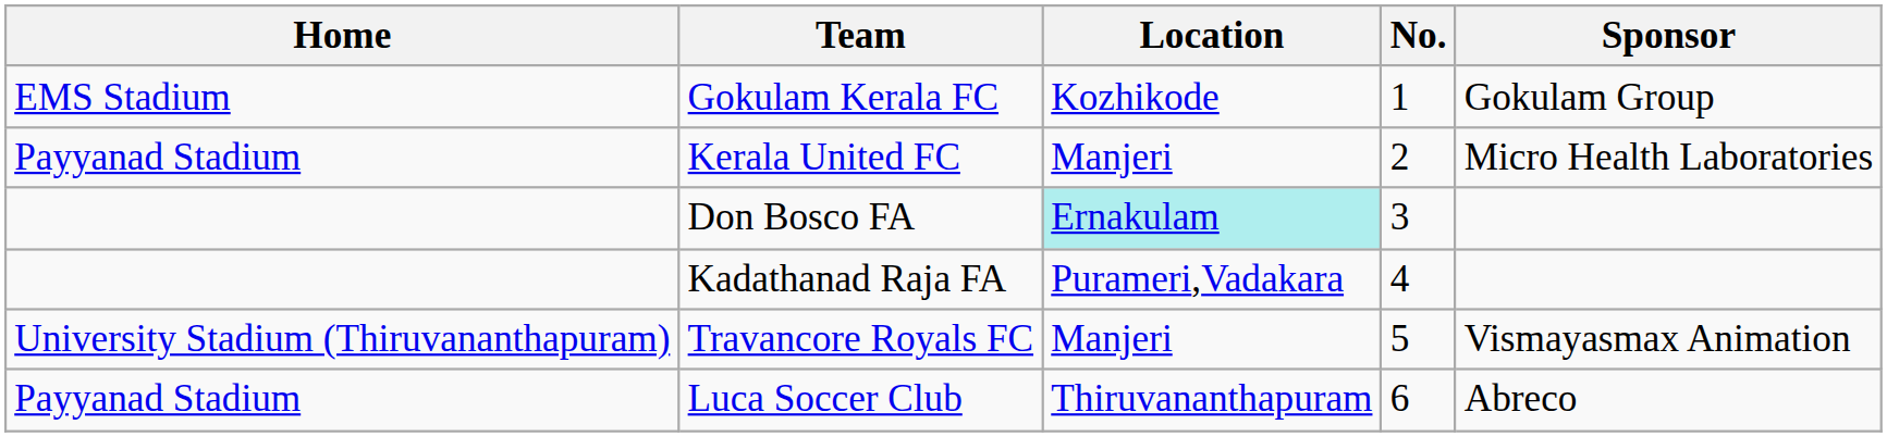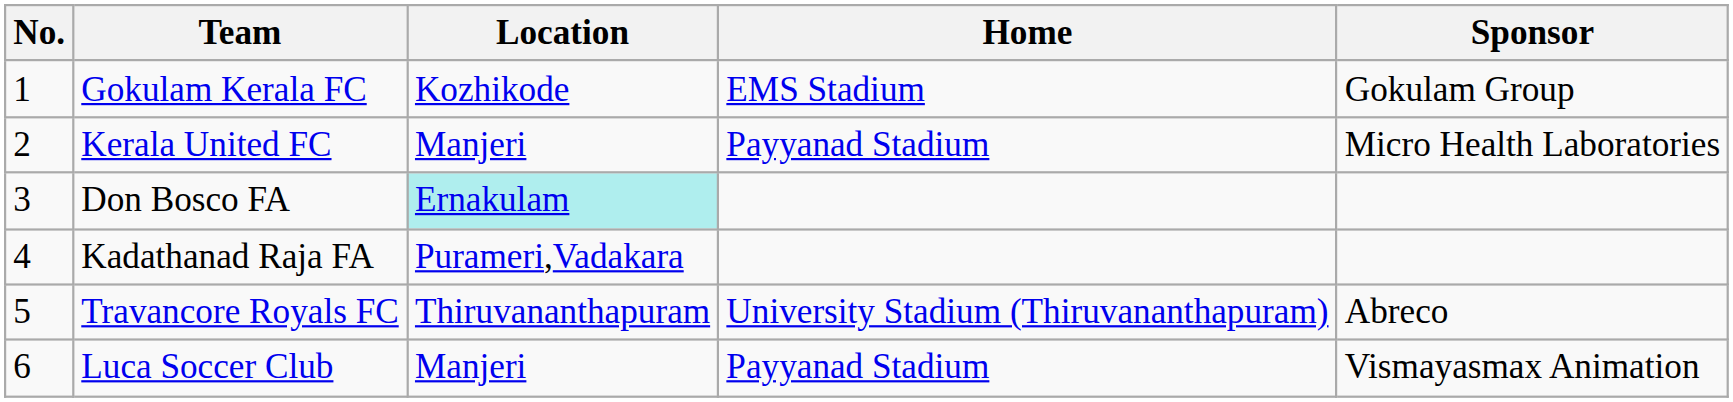columns swapped: No. <-> Home
Travancore Royals FC | Location: Manjeri -> Thiruvananthapuram
Travancore Royals FC | Sponsor: Vismayasmax Animation -> Abreco
Luca Soccer Club | Location: Thiruvananthapuram -> Manjeri
Luca Soccer Club | Sponsor: Abreco -> Vismayasmax Animation
